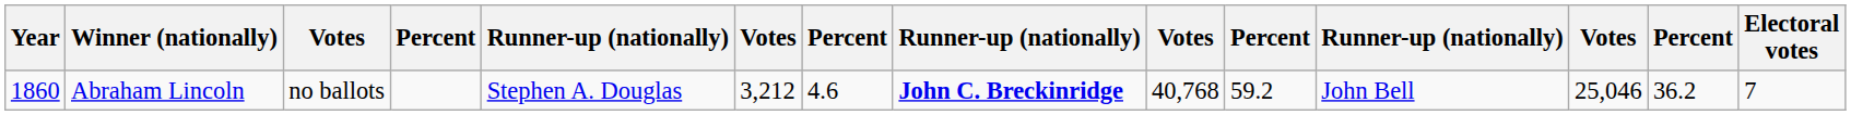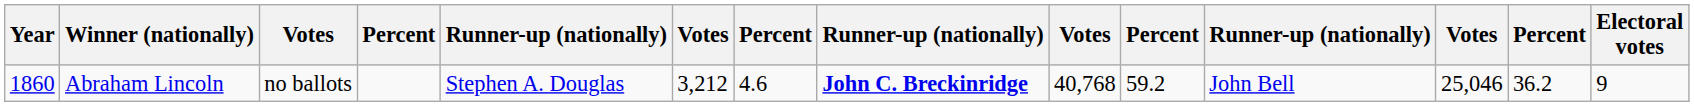Abraham Lincoln | Electoral votes: 7 -> 9
